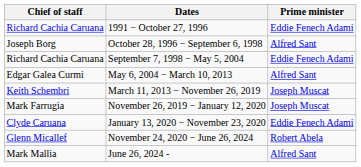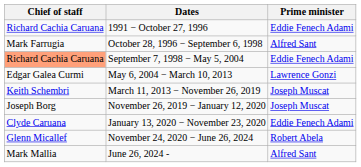October 28, 1996 − September 6, 1998 | Chief of staff: Joseph Borg -> Mark Farrugia
September 7, 1998 − May 5, 2004 | Chief of staff: no background -> lightsalmon background
May 6, 2004 − March 10, 2013 | Prime minister: Alfred Sant -> Lawrence Gonzi
November 26, 2019 − January 12, 2020 | Chief of staff: Mark Farrugia -> Joseph Borg
